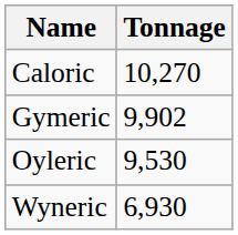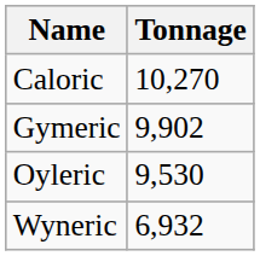Wyneric | Tonnage: 6,930 -> 6,932
